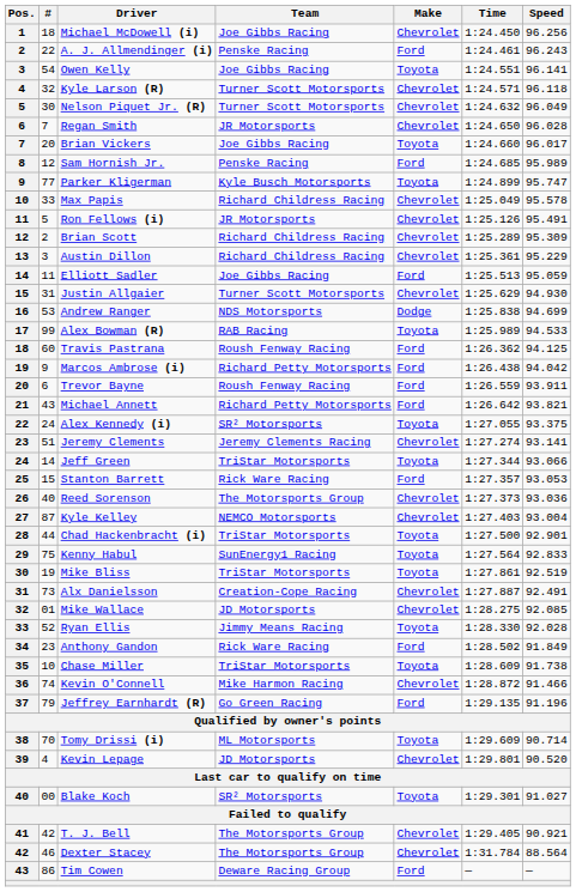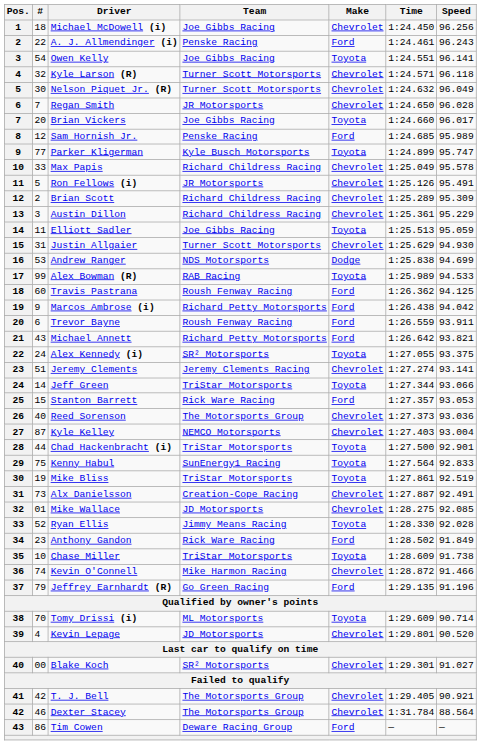Elliott Sadler | Make: Ford -> Toyota
Blake Koch | Make: Toyota -> Chevrolet
